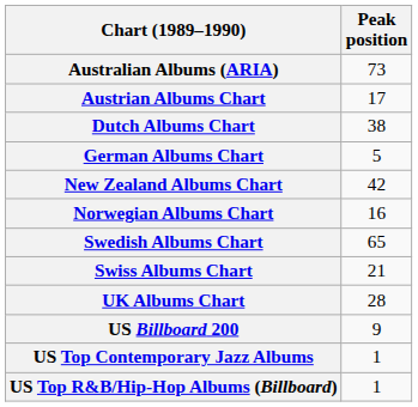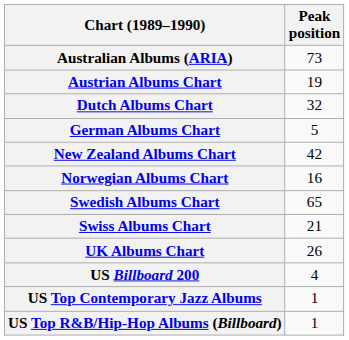Austrian Albums Chart | Peak position: 17 -> 19
Dutch Albums Chart | Peak position: 38 -> 32
UK Albums Chart | Peak position: 28 -> 26
US Billboard 200 | Peak position: 9 -> 4
